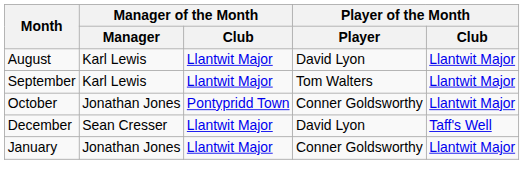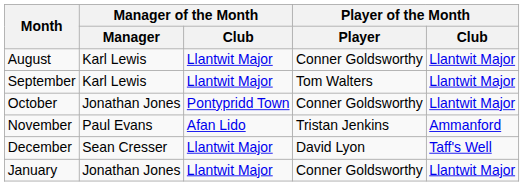August | Player of the Month / Player: David Lyon -> Conner Goldsworthy
+ row: November | Paul Evans | Afan Lido | Tristan Jenkins | Ammanford
